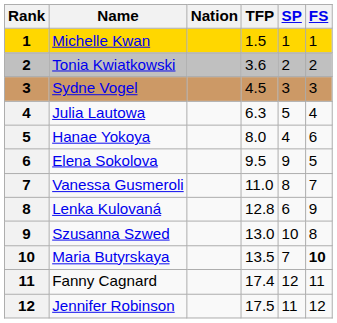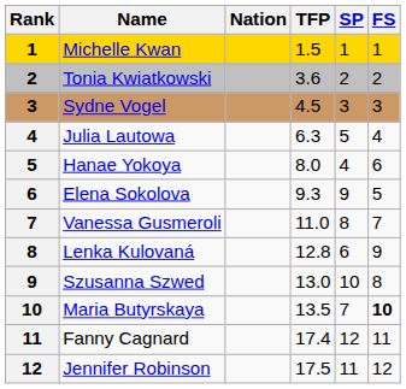Elena Sokolova | TFP: 9.5 -> 9.3
